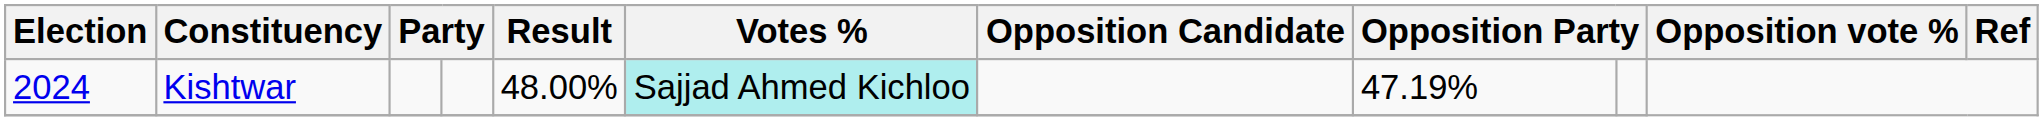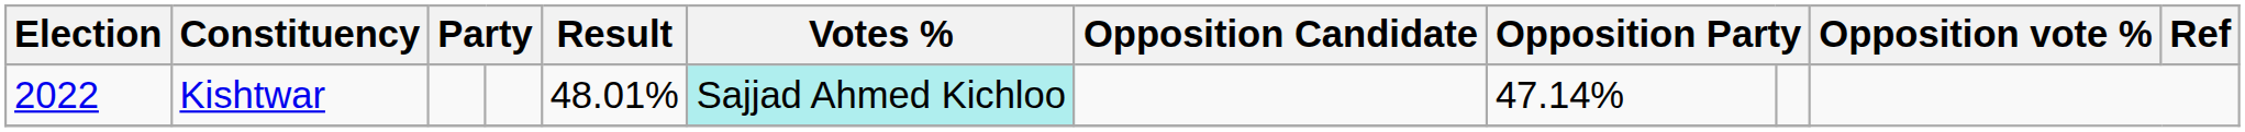Kishtwar | Election: 2024 -> 2022
Kishtwar | Result: 48.00% -> 48.01%
Kishtwar | column 8: 47.19% -> 47.14%
